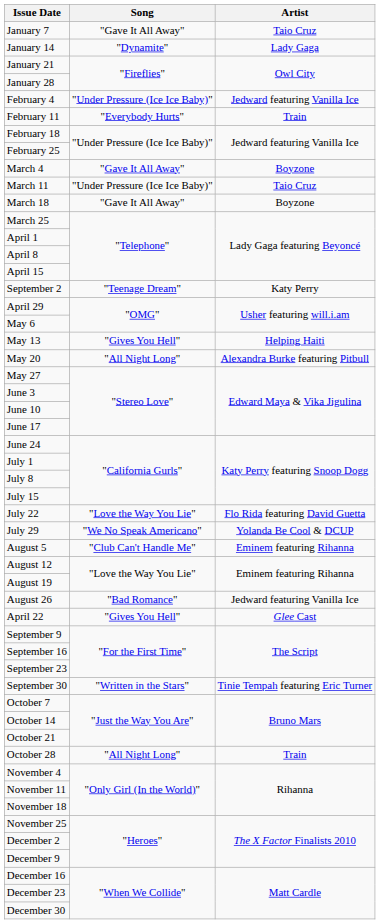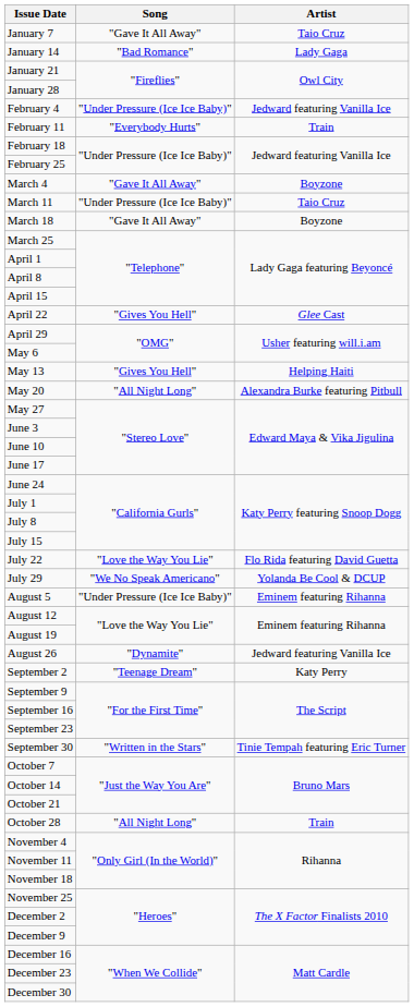January 14 | Song: "Dynamite" -> "Bad Romance"
rows swapped: April 22 <-> September 2
August 5 | Song: "Club Can't Handle Me" -> "Under Pressure (Ice Ice Baby)"
August 26 | Song: "Bad Romance" -> "Dynamite"
